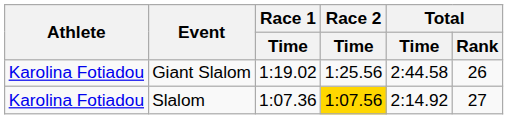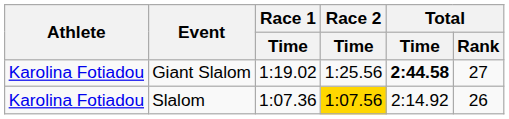Giant Slalom | Total / Time: normal -> bold
Giant Slalom | Total / Rank: 26 -> 27
Slalom | Total / Rank: 27 -> 26
